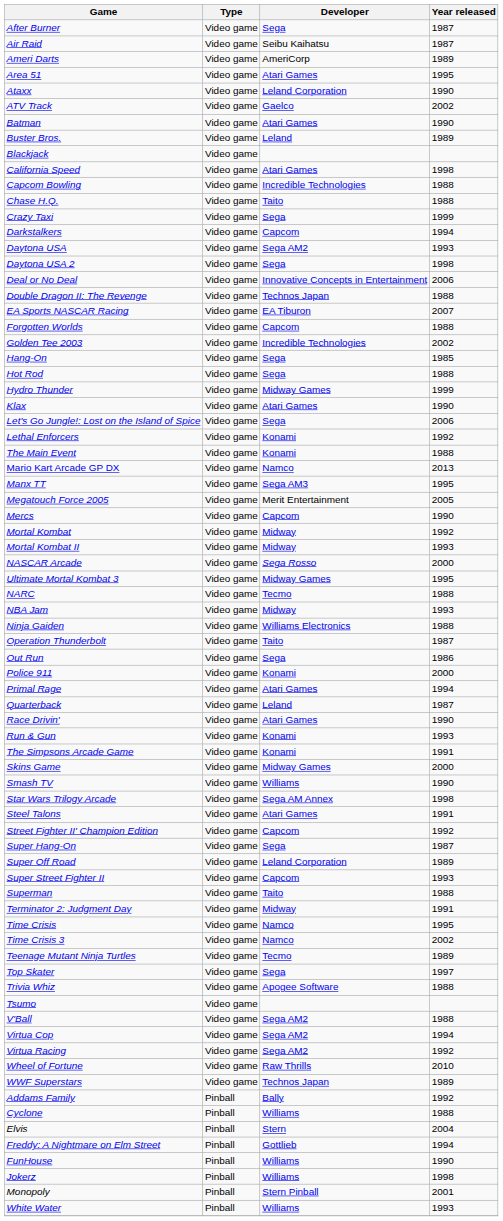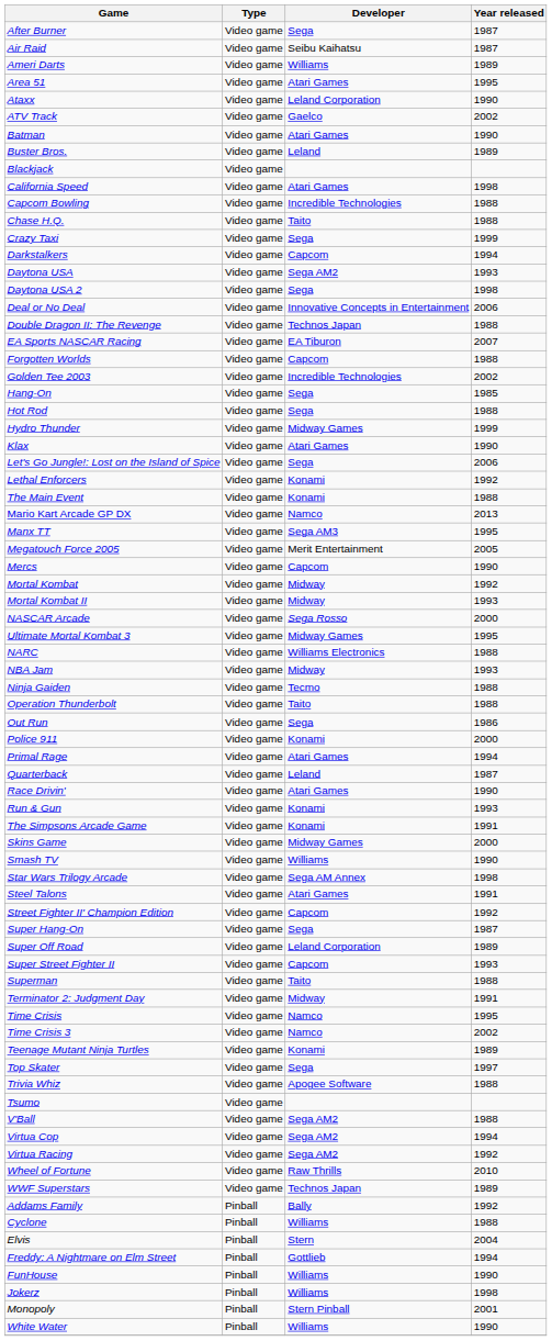Ameri Darts | Developer: AmeriCorp -> Williams
NARC | Developer: Tecmo -> Williams Electronics
Ninja Gaiden | Developer: Williams Electronics -> Tecmo
Operation Thunderbolt | Year released: 1987 -> 1988
Teenage Mutant Ninja Turtles | Developer: Tecmo -> Konami
White Water | Year released: 1993 -> 1990
